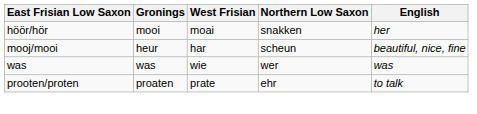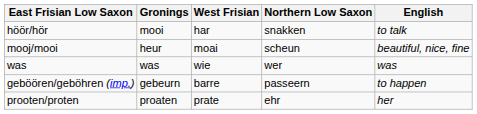höör/hör | West Frisian: moai -> har
höör/hör | English: her -> to talk
mooj/mooi | West Frisian: har -> moai
+ row: geböören/geböhren (imp.) | gebeurn | barre | passeern | to happen
prooten/proten | English: to talk -> her
